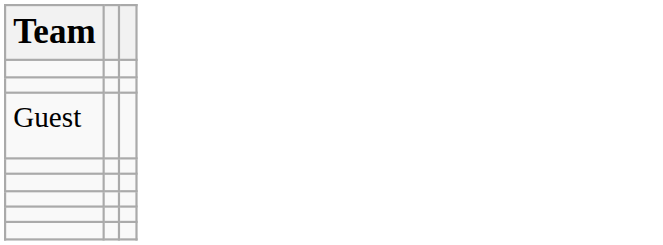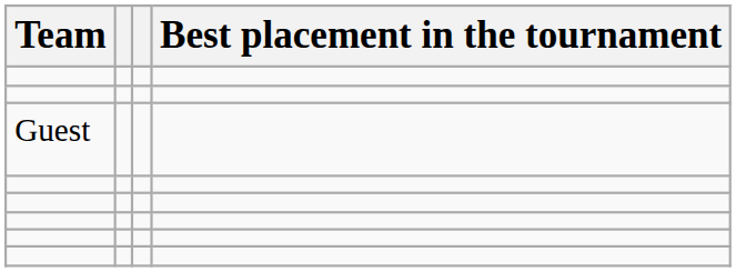+ column: Best placement in the tournament
